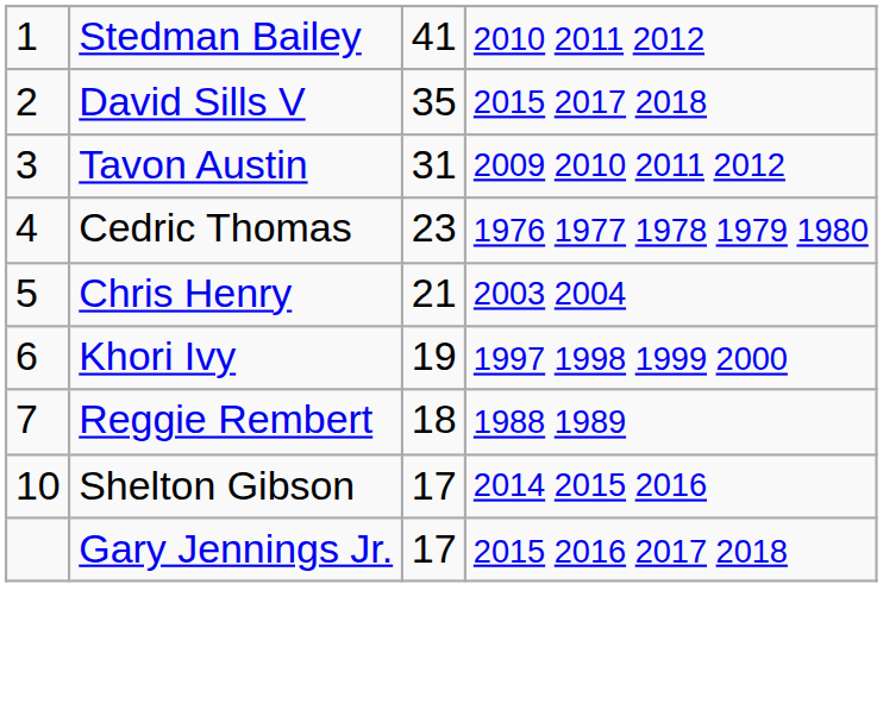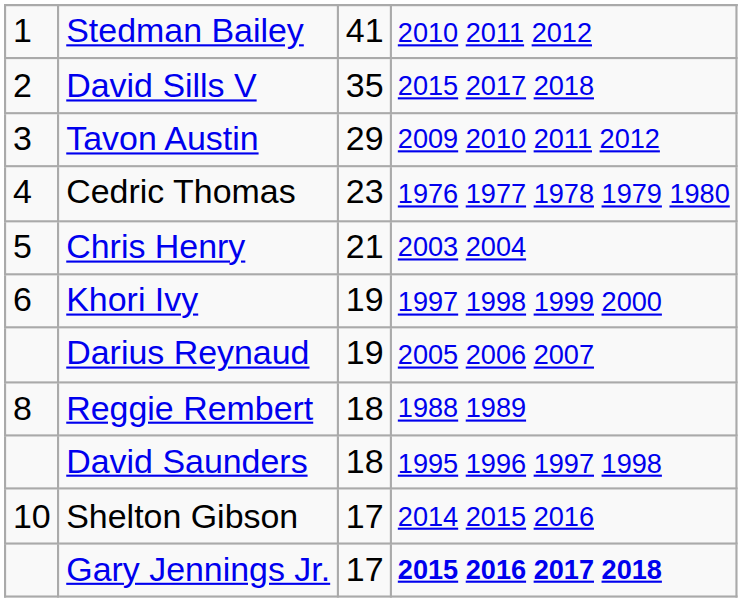Tavon Austin | column 3: 31 -> 29
+ row: Darius Reynaud | 19 | 2005 2006 2007
Reggie Rembert | column 1: 7 -> 8
+ row: David Saunders | 18 | 1995 1996 1997 1998
Gary Jennings Jr. | column 4: normal -> bold
